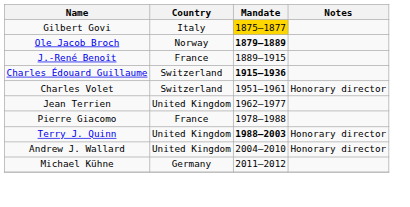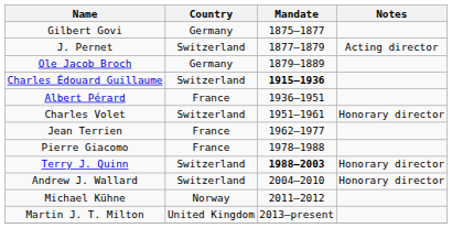Gilbert Govi | Country: Italy -> Germany
Gilbert Govi | Mandate: gold background -> no background
+ row: J. Pernet | Switzerland | 1877–1879 | Acting director
Ole Jacob Broch | Country: Norway -> Germany
Ole Jacob Broch | Mandate: bold -> normal
- row: J.-René Benoît | France | 1889–1915
+ row: Albert Pérard | France | 1936–1951
Jean Terrien | Country: United Kingdom -> France
Terry J. Quinn | Country: United Kingdom -> Switzerland
Andrew J. Wallard | Country: United Kingdom -> Switzerland
Michael Kühne | Country: Germany -> Norway
+ row: Martin J. T. Milton | United Kingdom | 2013–present
